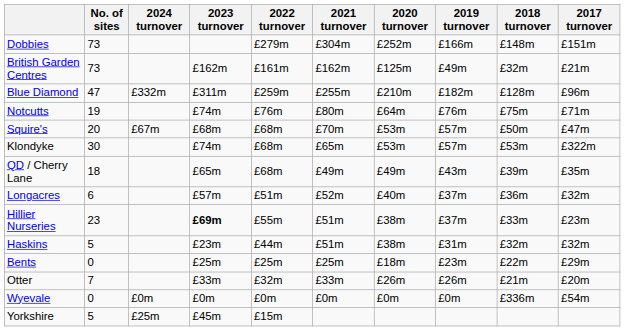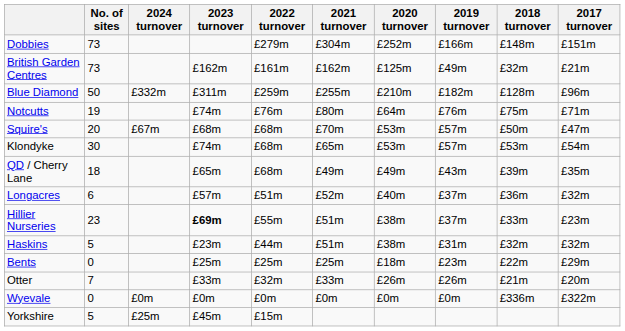Blue Diamond | No. of sites: 47 -> 50
Klondyke | 2017 turnover: £322m -> £54m
Wyevale | 2017 turnover: £54m -> £322m
